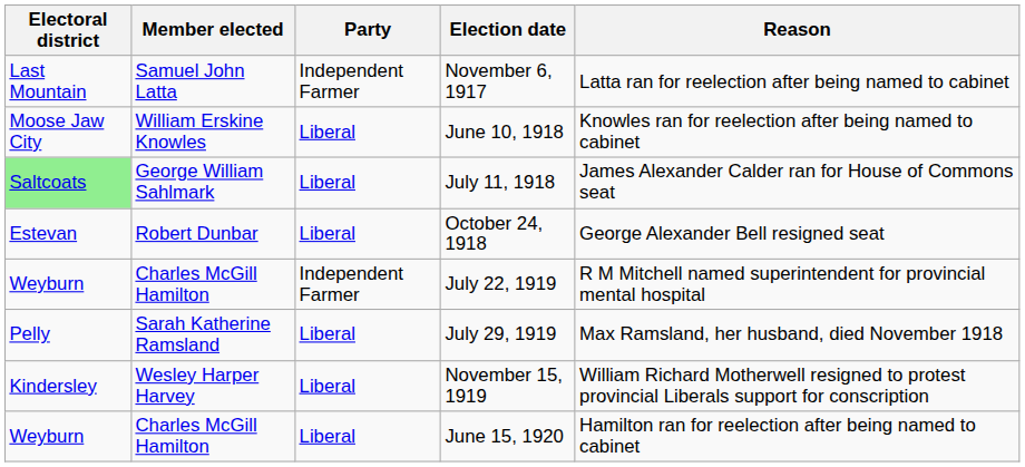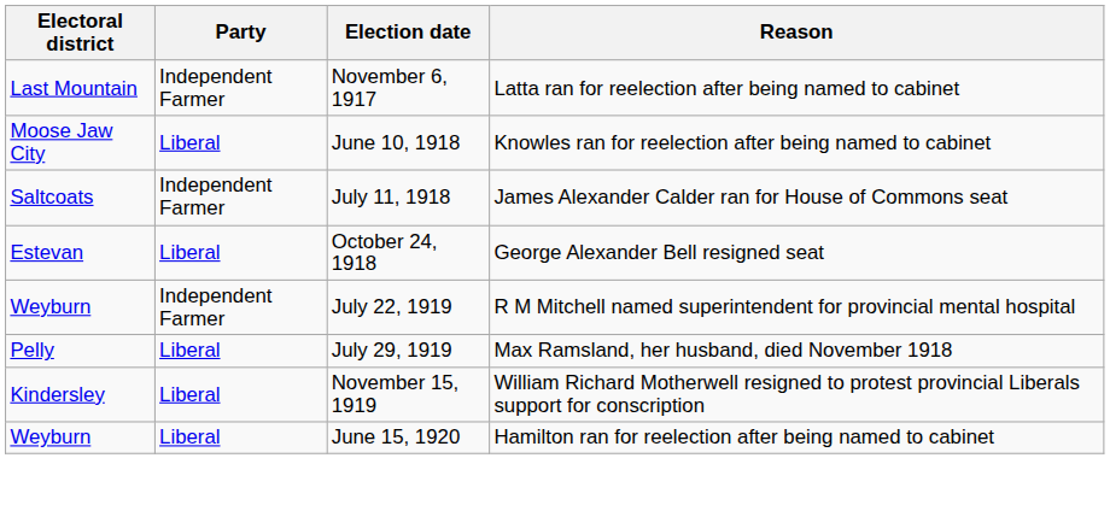- column: Member elected | Samuel John Latta | William Erskine Knowles | George William Sahlmark | Robert Dunbar | Charles McGill Hamilton | Sarah Katherine Ramsland | Wesley Harper Harvey | Charles McGill Hamilton
July 11, 1918 | Electoral district: lightgreen background -> no background
July 11, 1918 | Party: Liberal -> Independent Farmer
